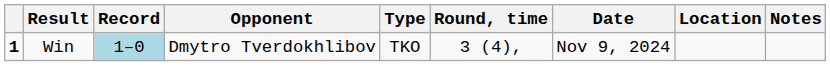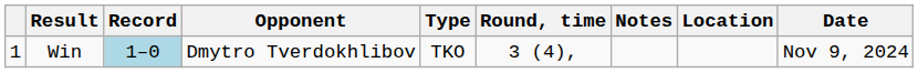columns swapped: Date <-> Notes
Win | column 1: bold -> normal
